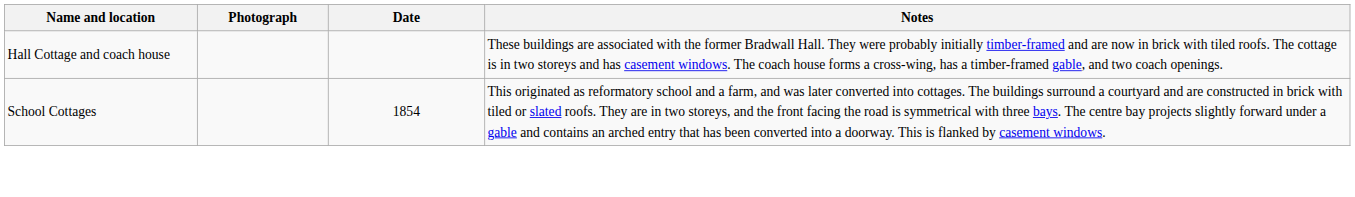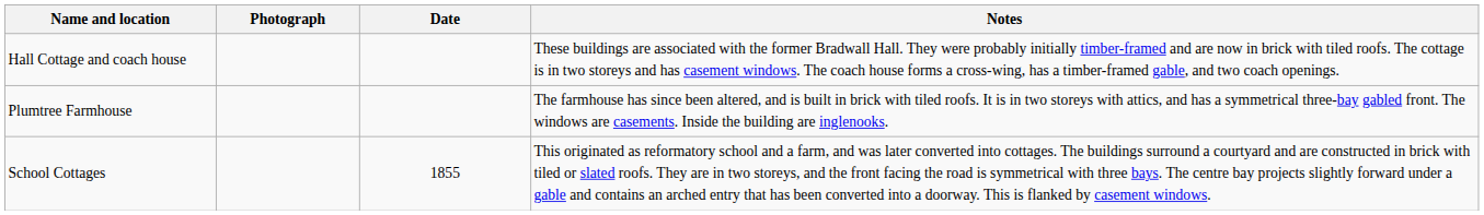+ row: Plumtree Farmhouse | The farmhouse has since been altered, and is built in brick with tiled roofs. It is in two storeys with attics, and has a symmetrical three-bay gabled front. The windows are casements. Inside the building are inglenooks.
School Cottages | Date: 1854 -> 1855
